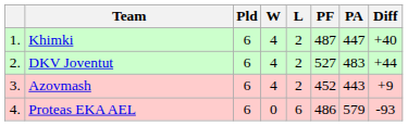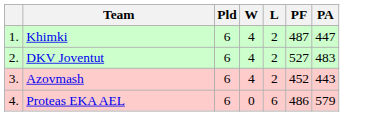- column: Diff | +40 | +44 | +9 | -93
